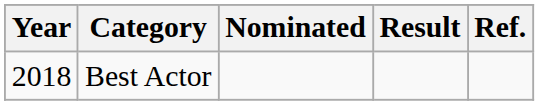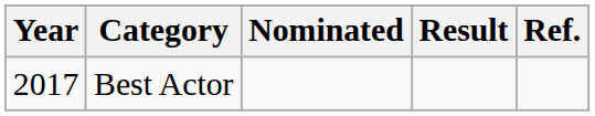Best Actor | Year: 2018 -> 2017
